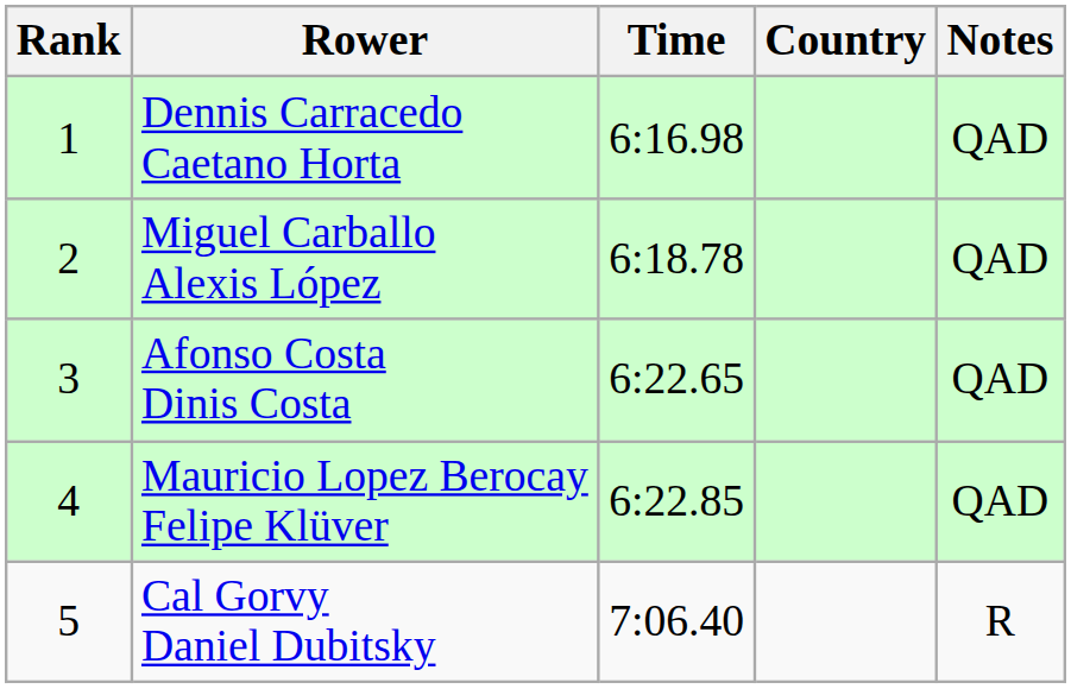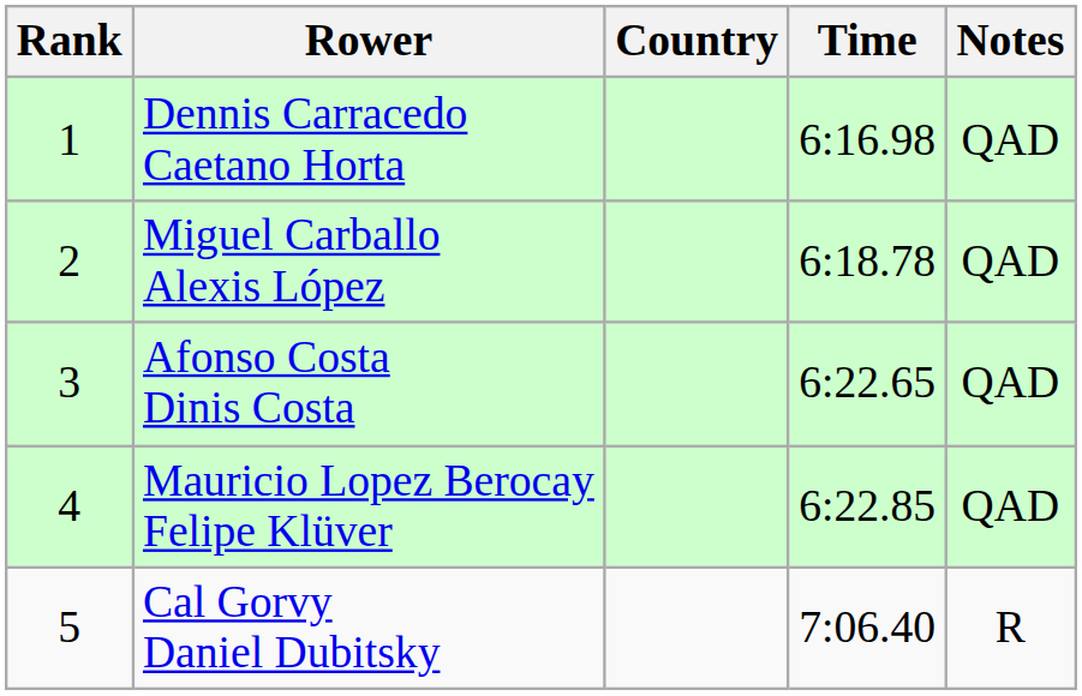columns swapped: Country <-> Time
